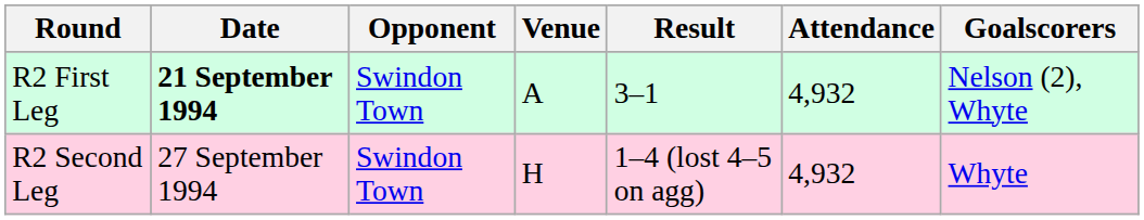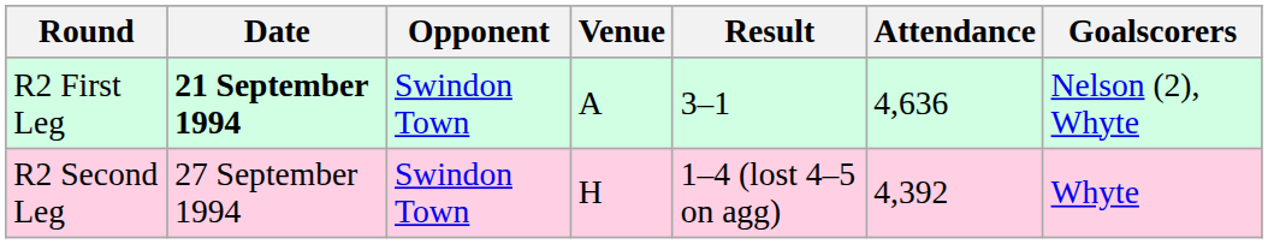R2 First Leg | Attendance: 4,932 -> 4,636
R2 Second Leg | Attendance: 4,932 -> 4,392
